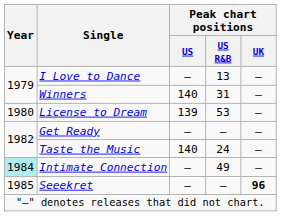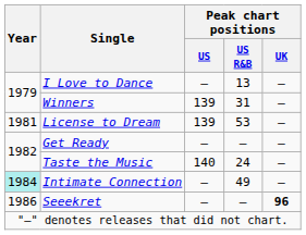Winners | Peak chart positions / US: 140 -> 139
License to Dream | Year: 1980 -> 1981
Seeekret | Year: 1985 -> 1986
